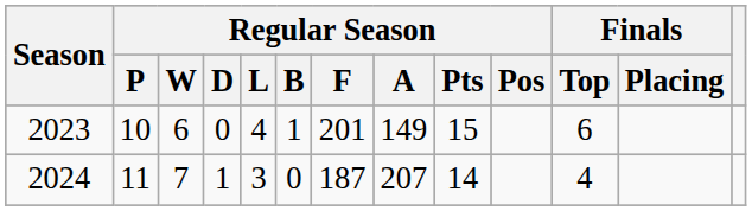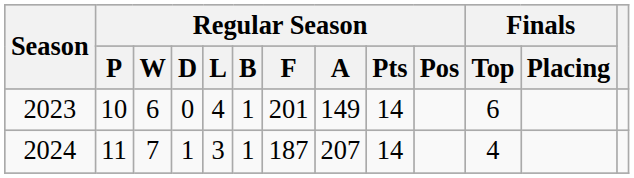2023 | Regular Season / Pts: 15 -> 14
2024 | Regular Season / B: 0 -> 1
